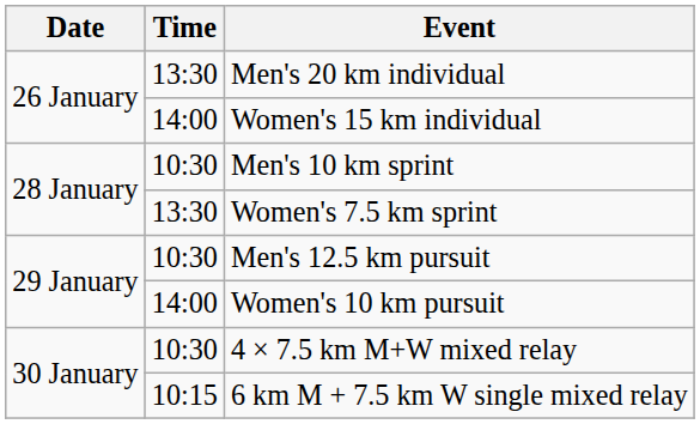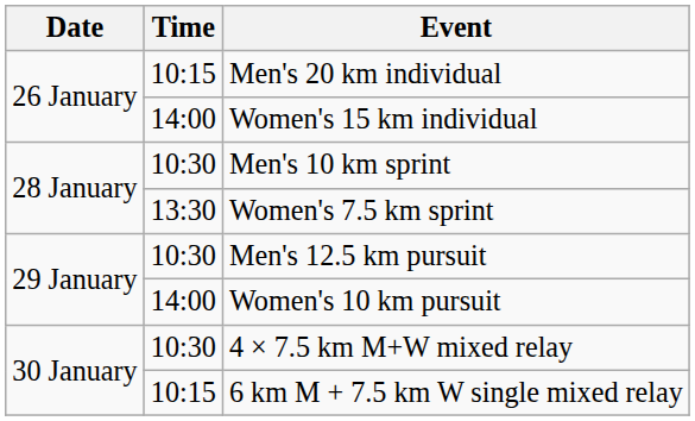Men's 20 km individual | Time: 13:30 -> 10:15
